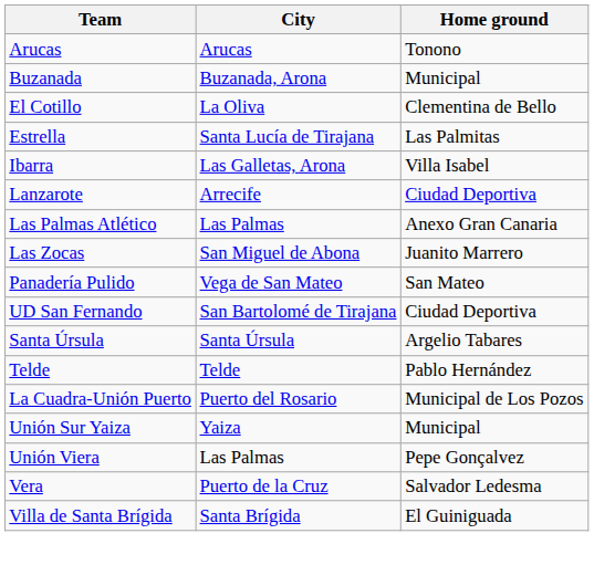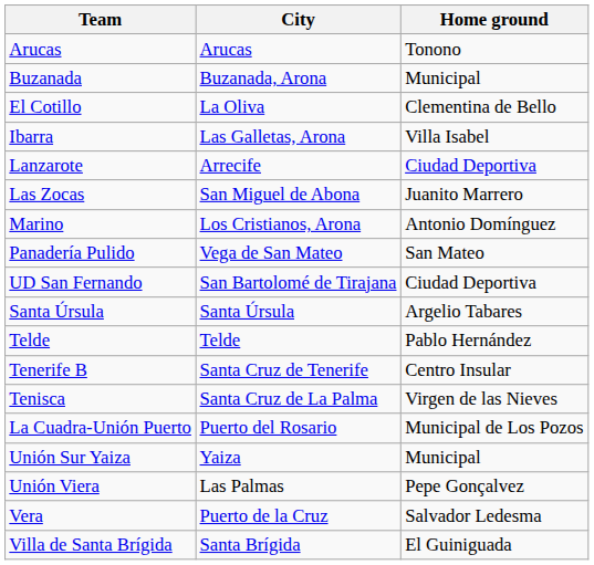- row: Estrella | Santa Lucía de Tirajana | Las Palmitas
- row: Las Palmas Atlético | Las Palmas | Anexo Gran Canaria
+ row: Marino | Los Cristianos, Arona | Antonio Domínguez
+ row: Tenerife B | Santa Cruz de Tenerife | Centro Insular
+ row: Tenisca | Santa Cruz de La Palma | Virgen de las Nieves
